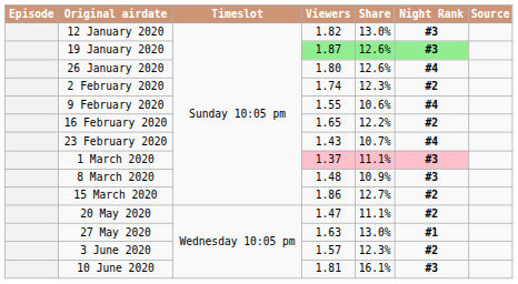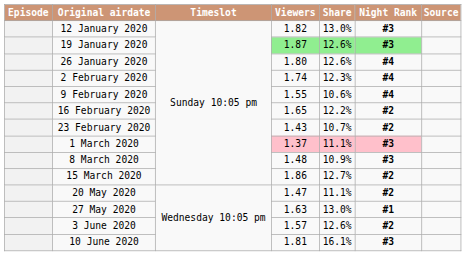2 February 2020 | Night Rank: #2 -> #4
23 February 2020 | Night Rank: #4 -> #2
3 June 2020 | Share: 12.3% -> 12.6%
